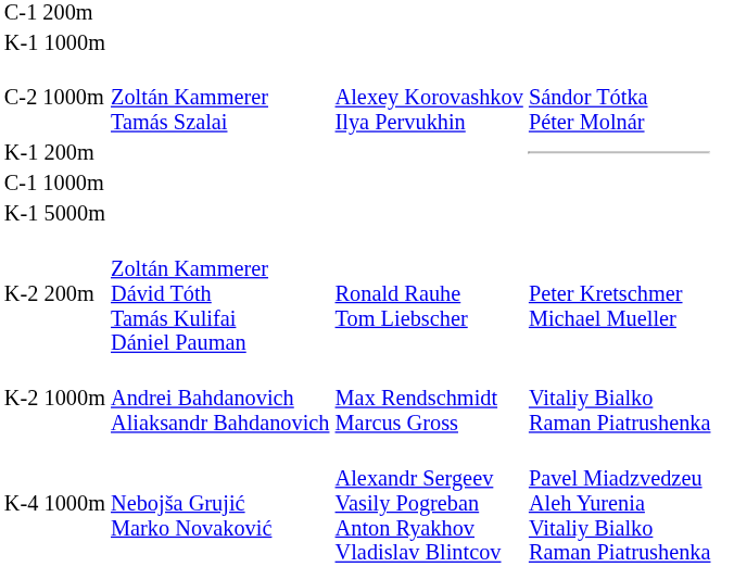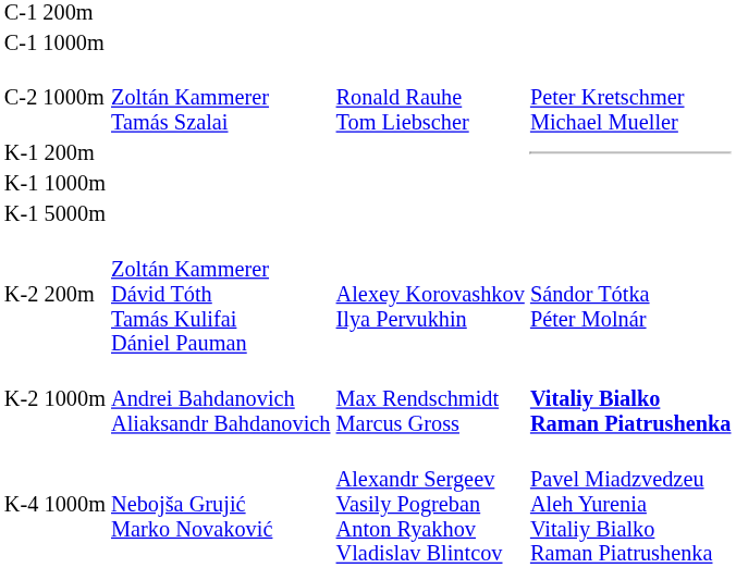rows swapped: C-1 1000m <-> K-1 1000m
C-2 1000m | column 3: Alexey Korovashkov Ilya Pervukhin -> Ronald Rauhe Tom Liebscher
C-2 1000m | column 4: Sándor Tótka Péter Molnár -> Peter Kretschmer Michael Mueller
K-2 200m | column 3: Ronald Rauhe Tom Liebscher -> Alexey Korovashkov Ilya Pervukhin
K-2 200m | column 4: Peter Kretschmer Michael Mueller -> Sándor Tótka Péter Molnár
K-2 1000m | column 4: normal -> bold
